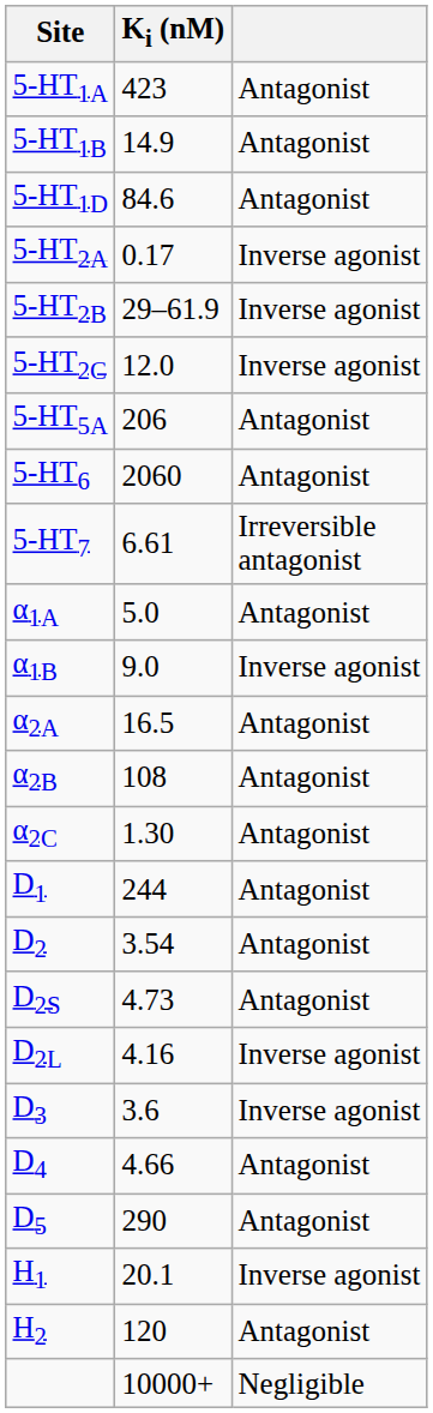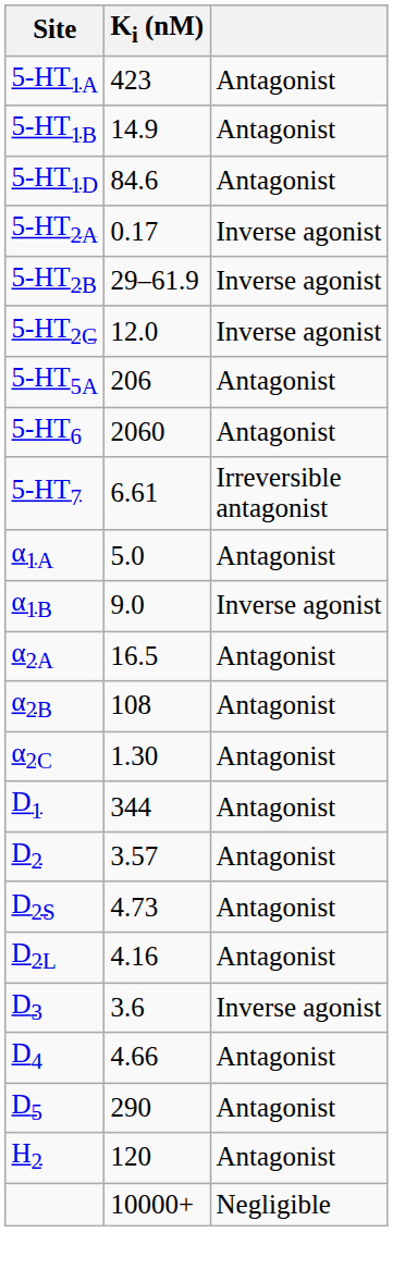D1 | Ki (nM): 244 -> 344
D2 | Ki (nM): 3.54 -> 3.57
D2L | column 3: Inverse agonist -> Antagonist
- row: H1 | 20.1 | Inverse agonist
